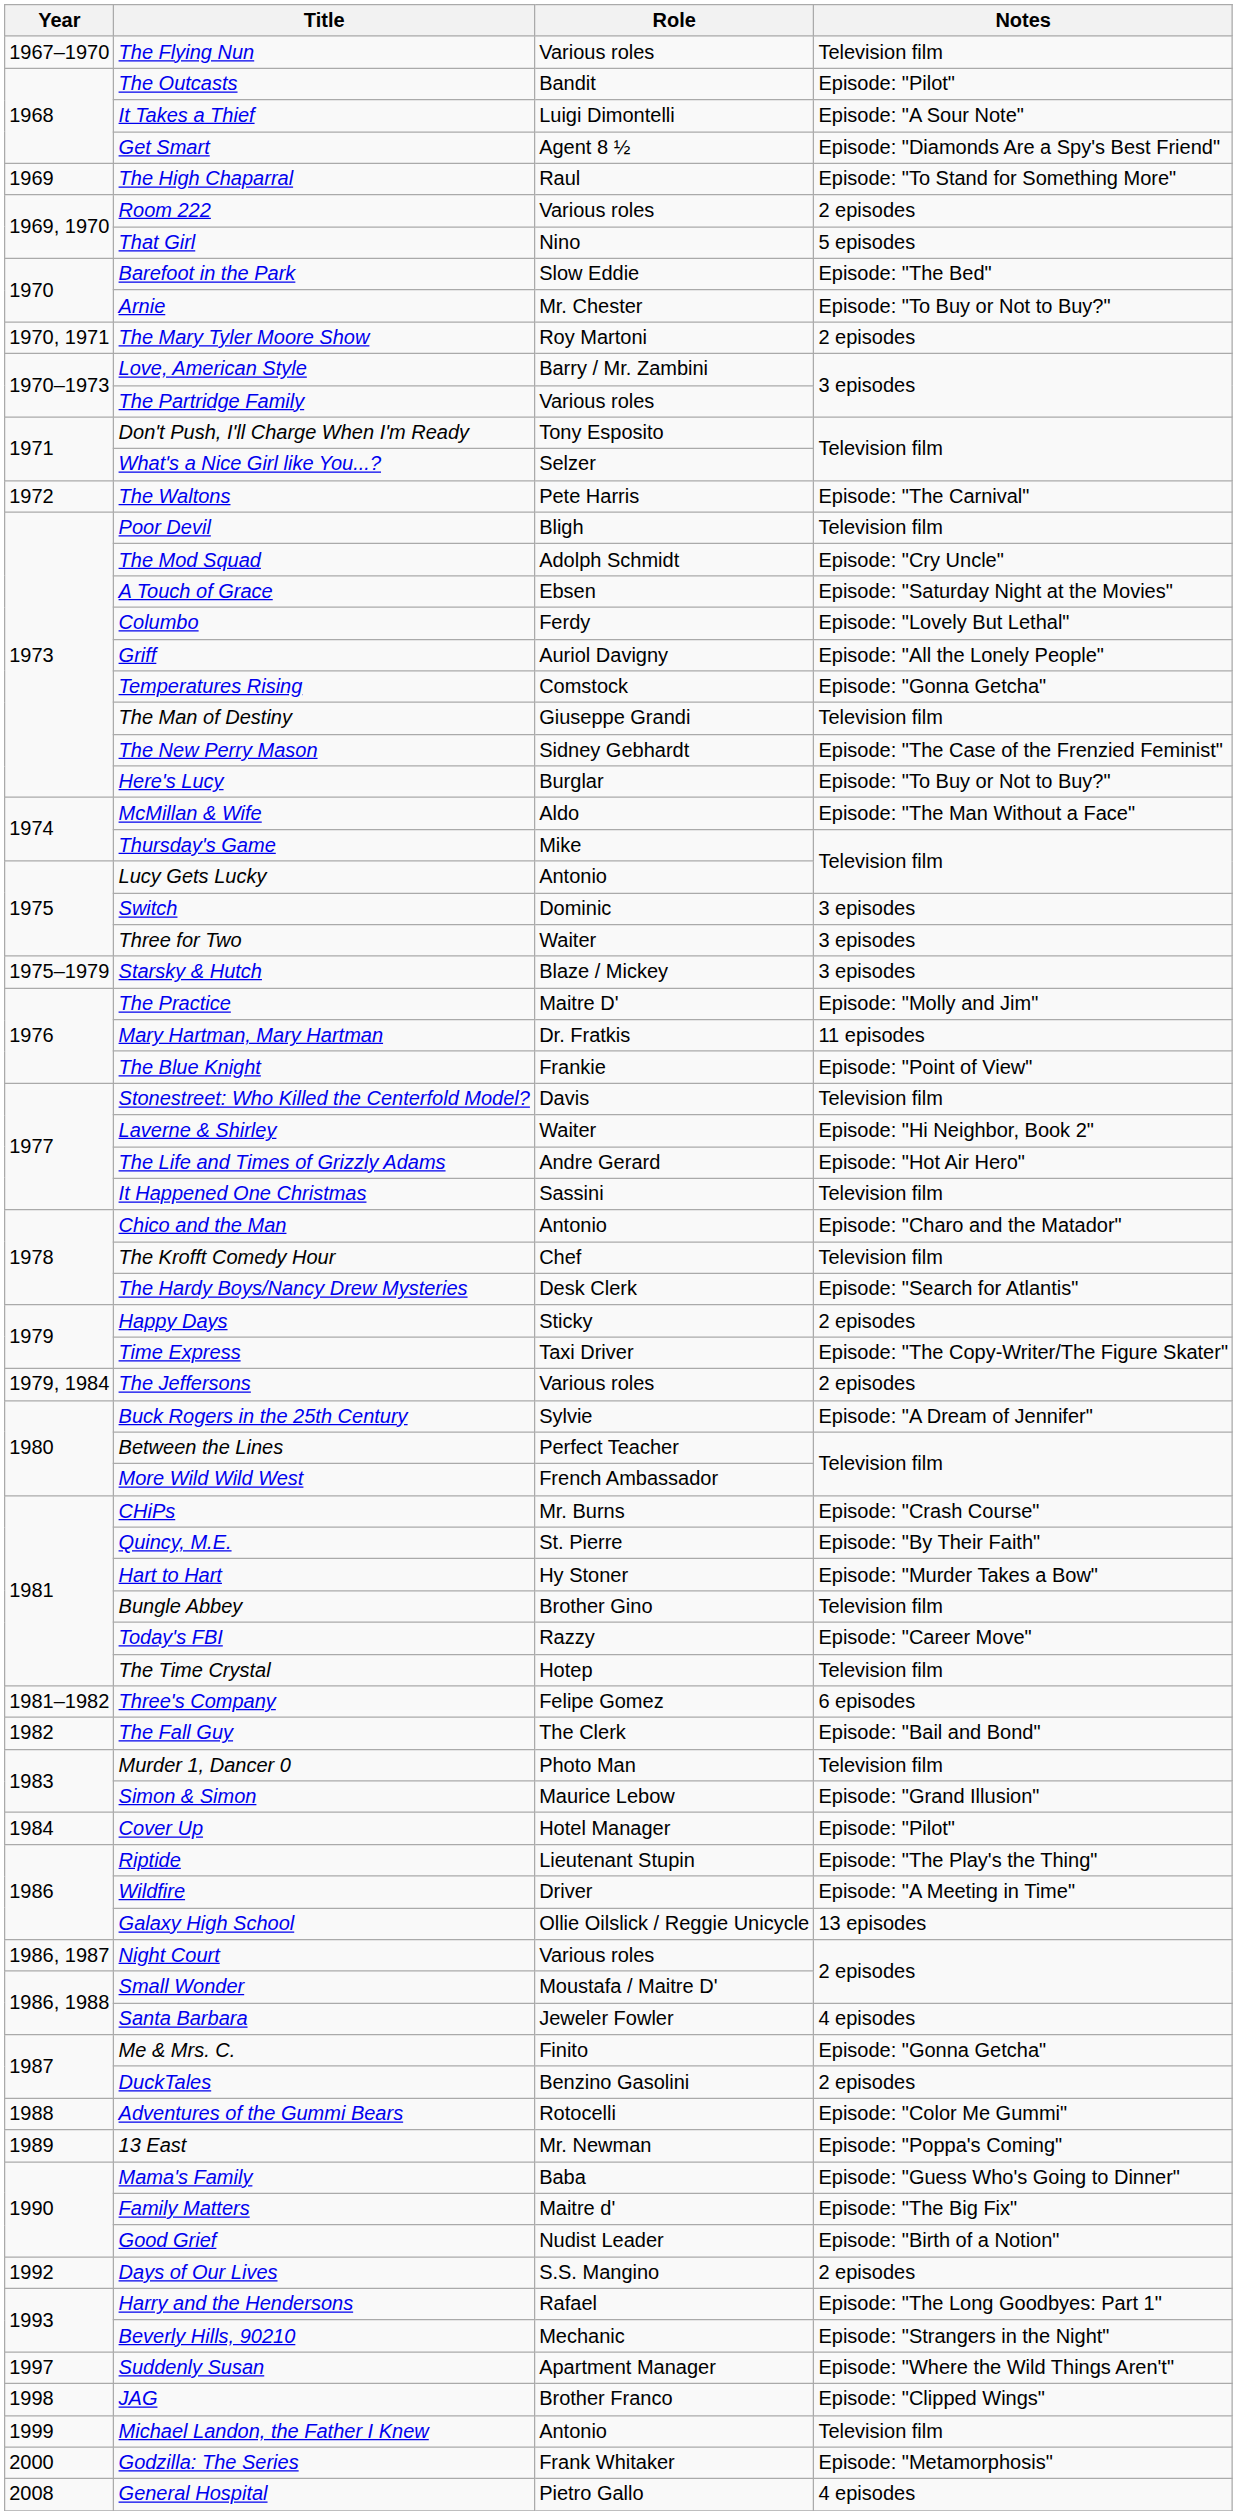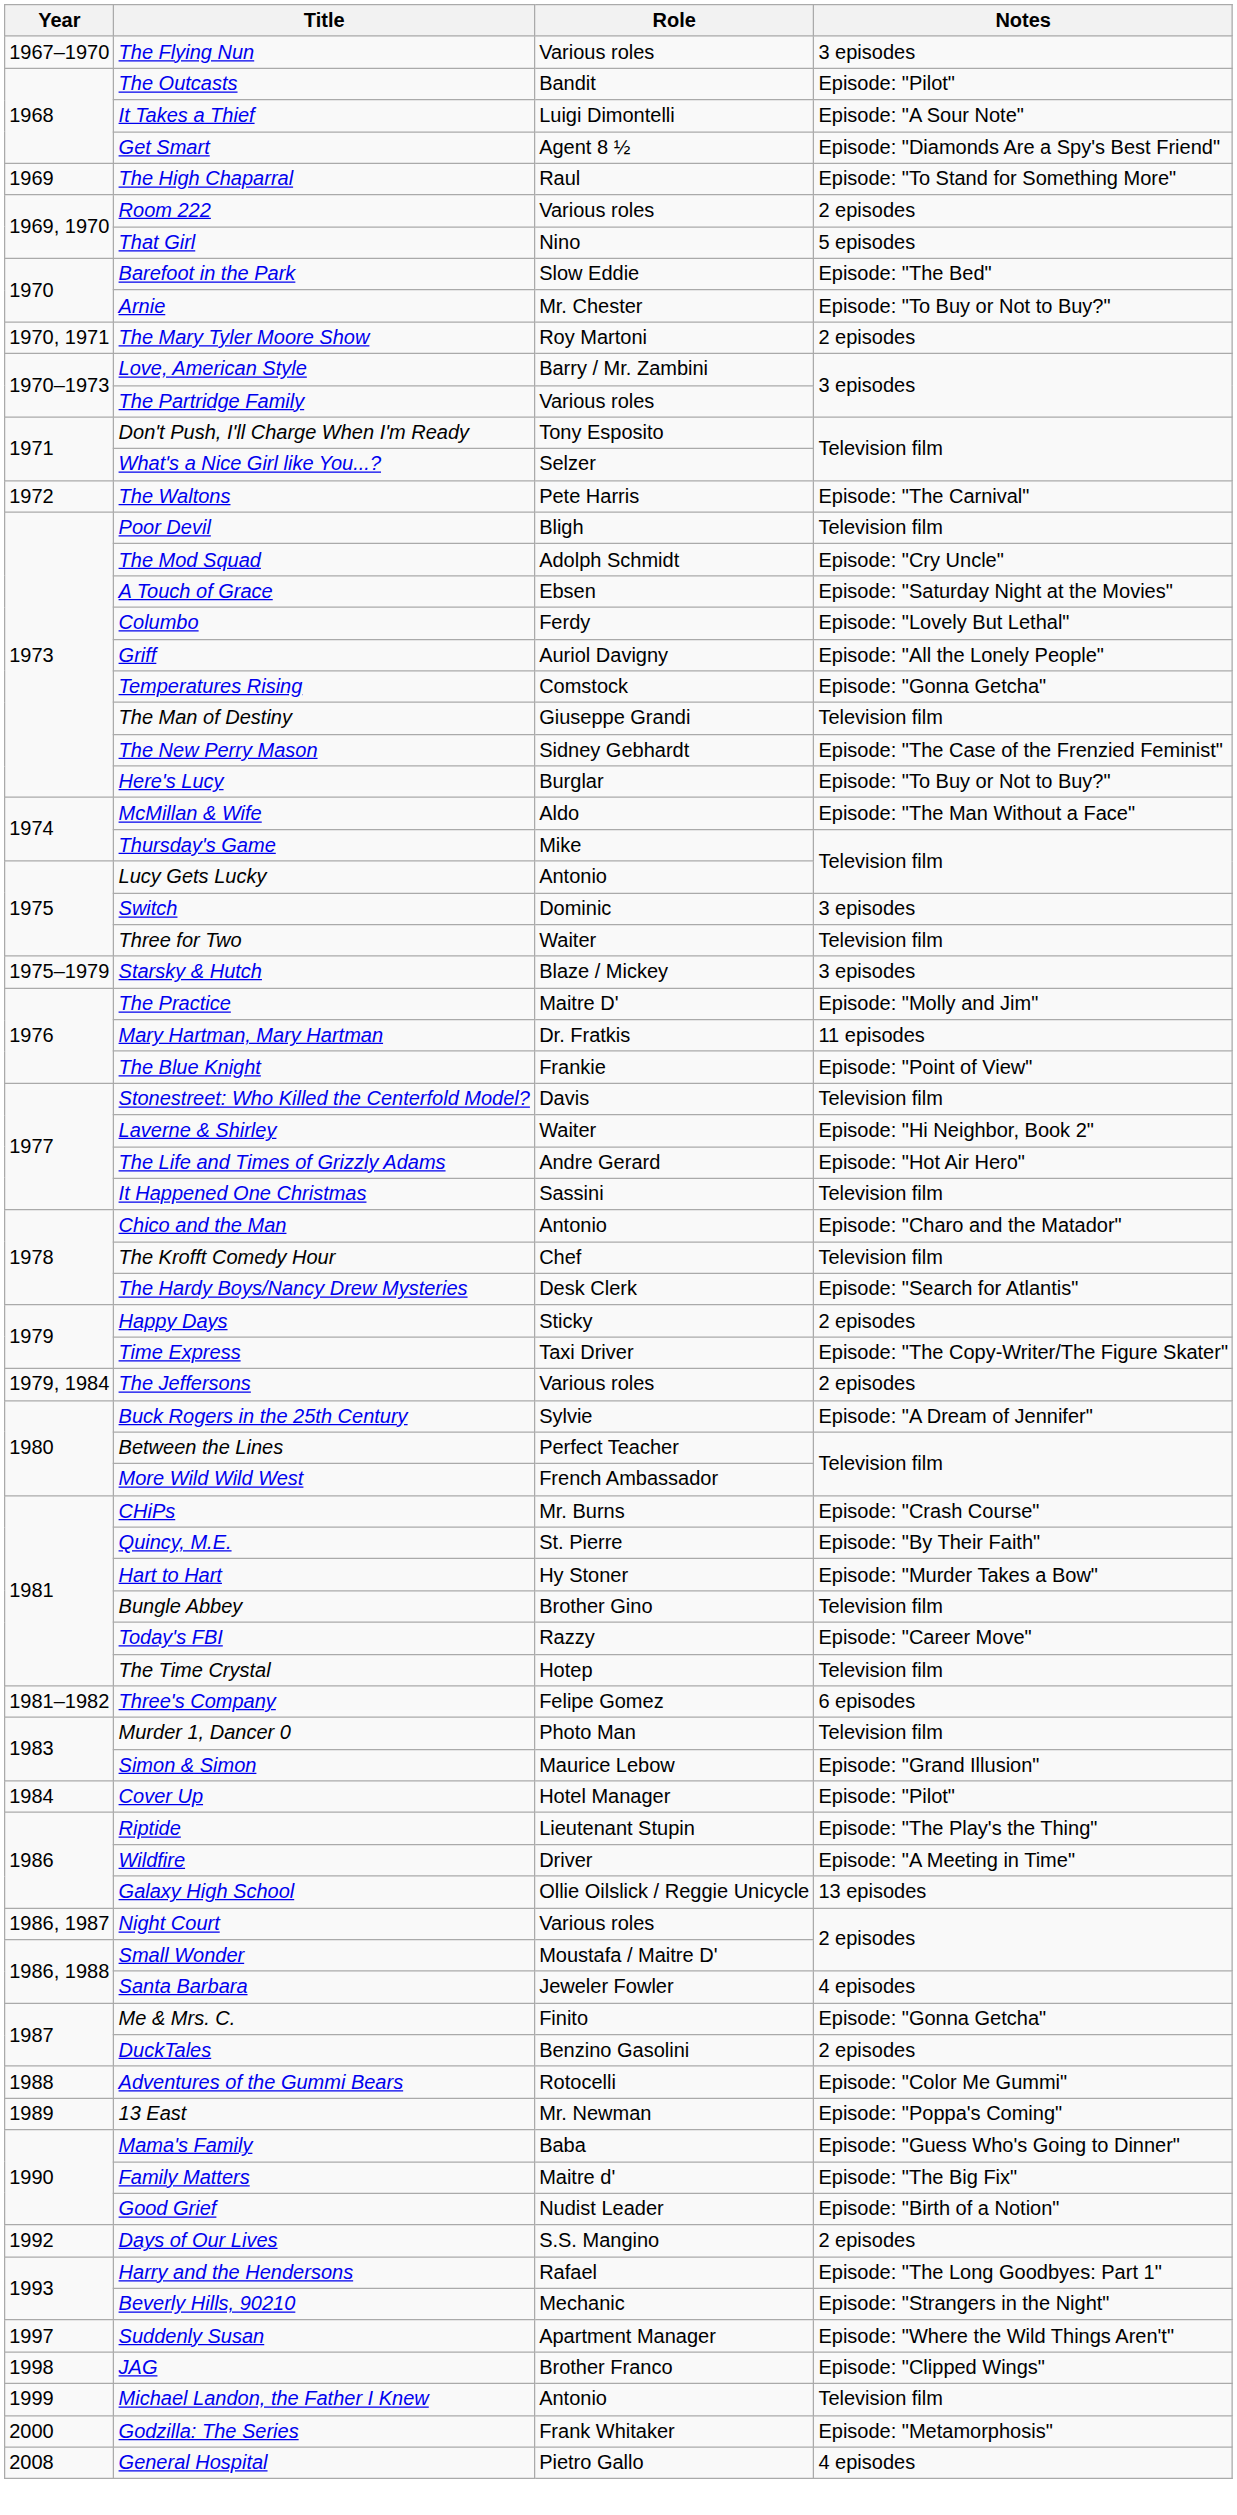The Flying Nun | Notes: Television film -> 3 episodes
Three for Two | Notes: 3 episodes -> Television film
- row: 1982 | The Fall Guy | The Clerk | Episode: "Bail and Bond"
